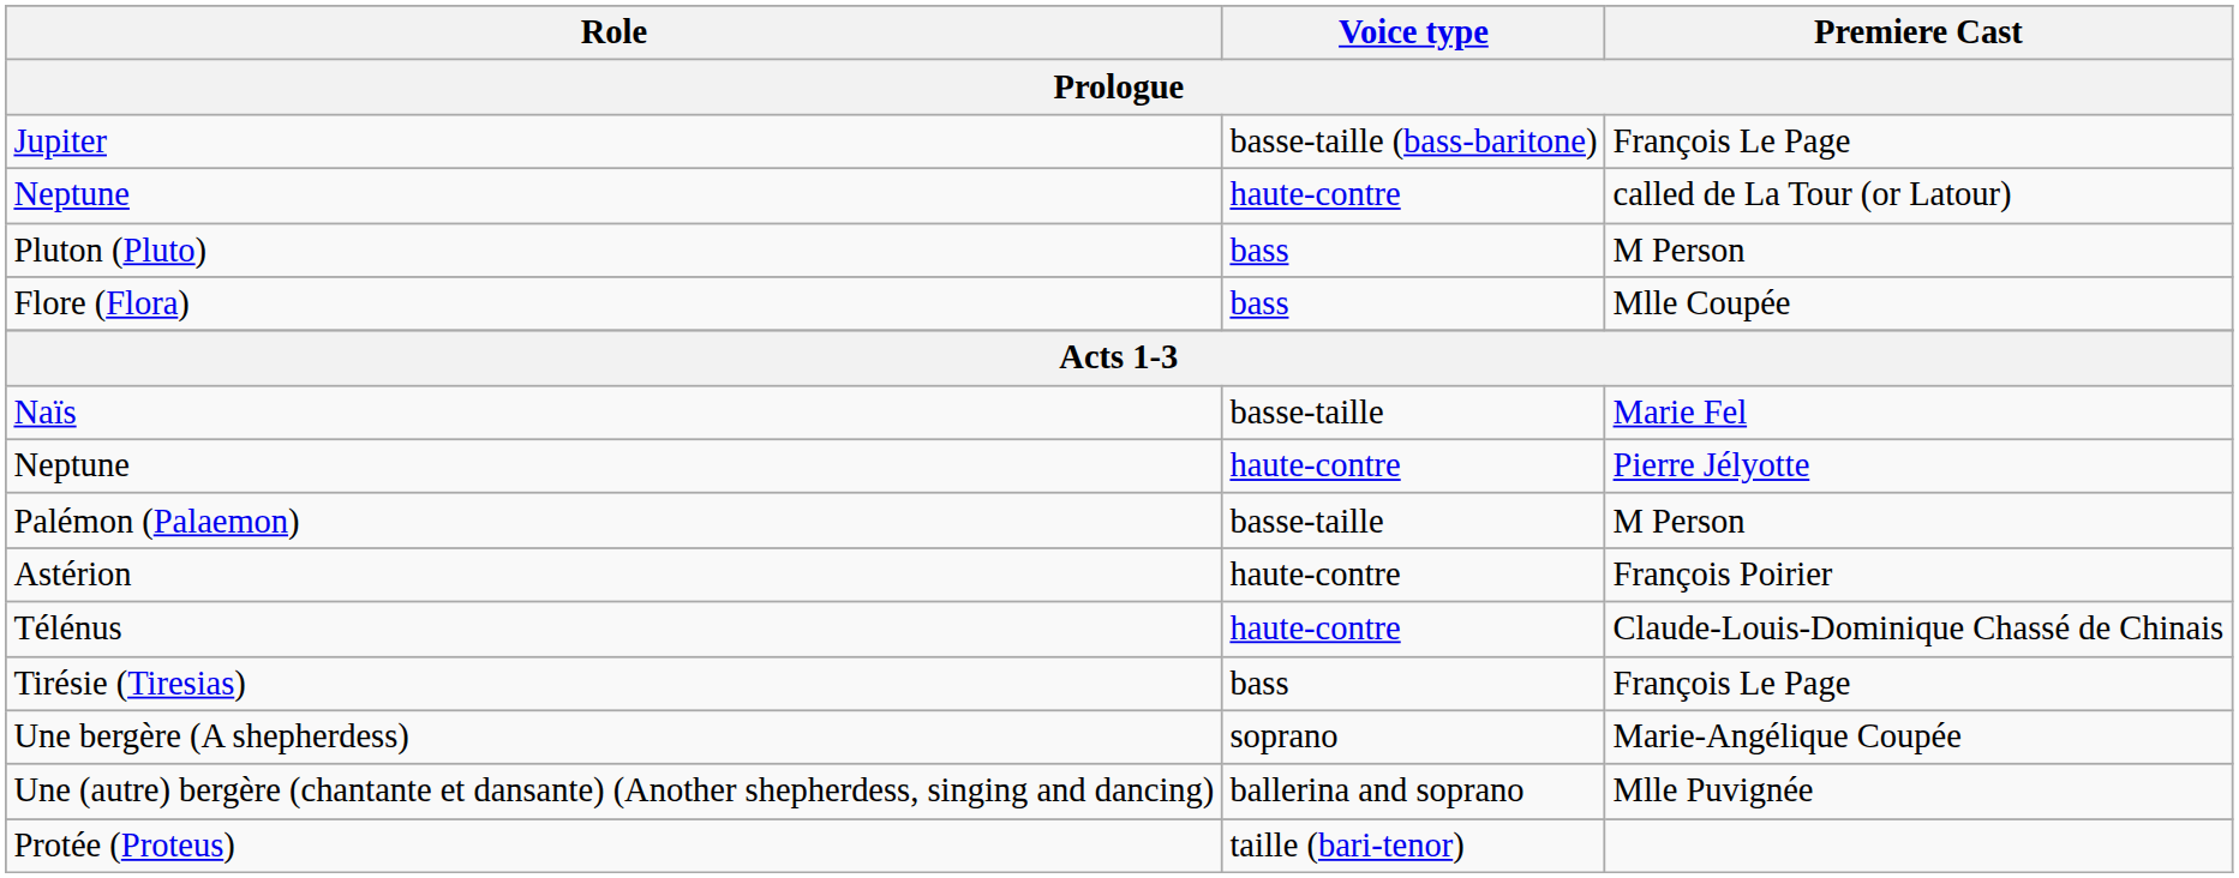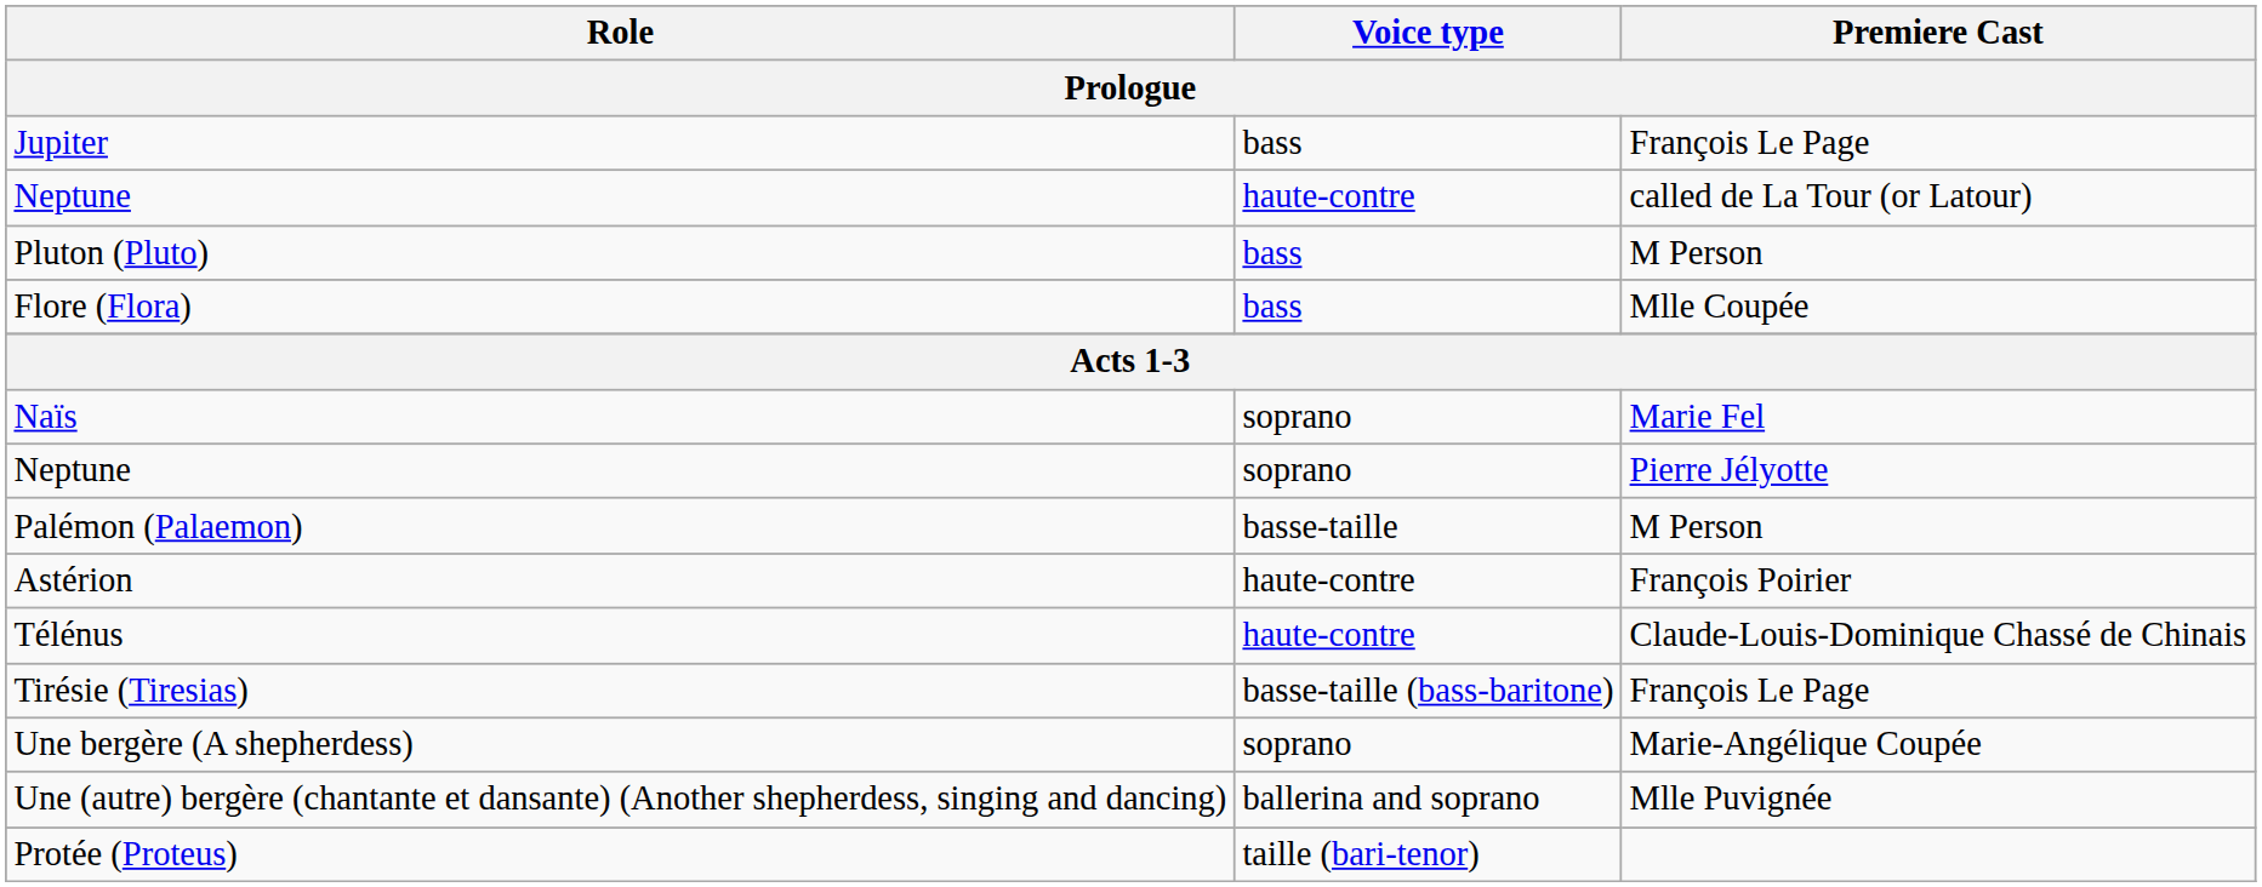Jupiter | Voice type: basse-taille (bass-baritone) -> bass
Naïs | Voice type: basse-taille -> soprano
Neptune / Pierre Jélyotte | Voice type: haute-contre -> soprano
Tirésie (Tiresias) | Voice type: bass -> basse-taille (bass-baritone)
